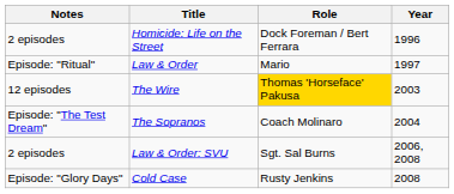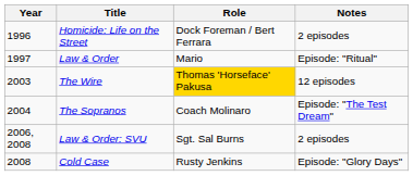columns swapped: Year <-> Notes
